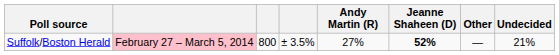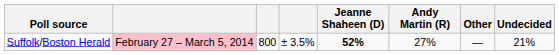columns swapped: Jeanne Shaheen (D) <-> Andy Martin (R)
